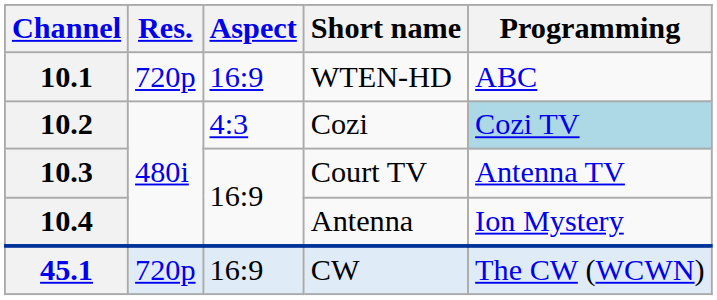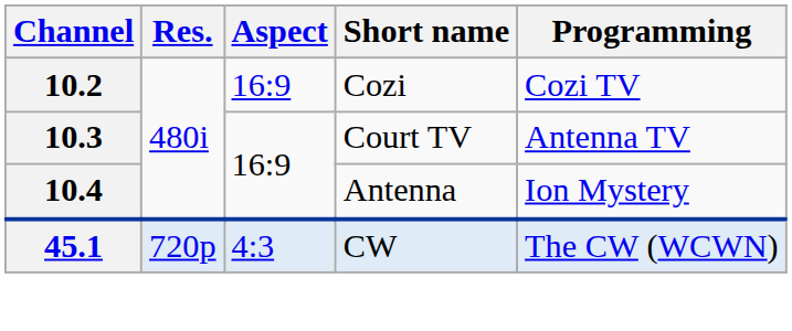- row: 10.1 | 720p | 16:9 | WTEN-HD | ABC
10.2 | Aspect: 4:3 -> 16:9
10.2 | Programming: lightblue background -> no background
45.1 | Aspect: 16:9 -> 4:3
